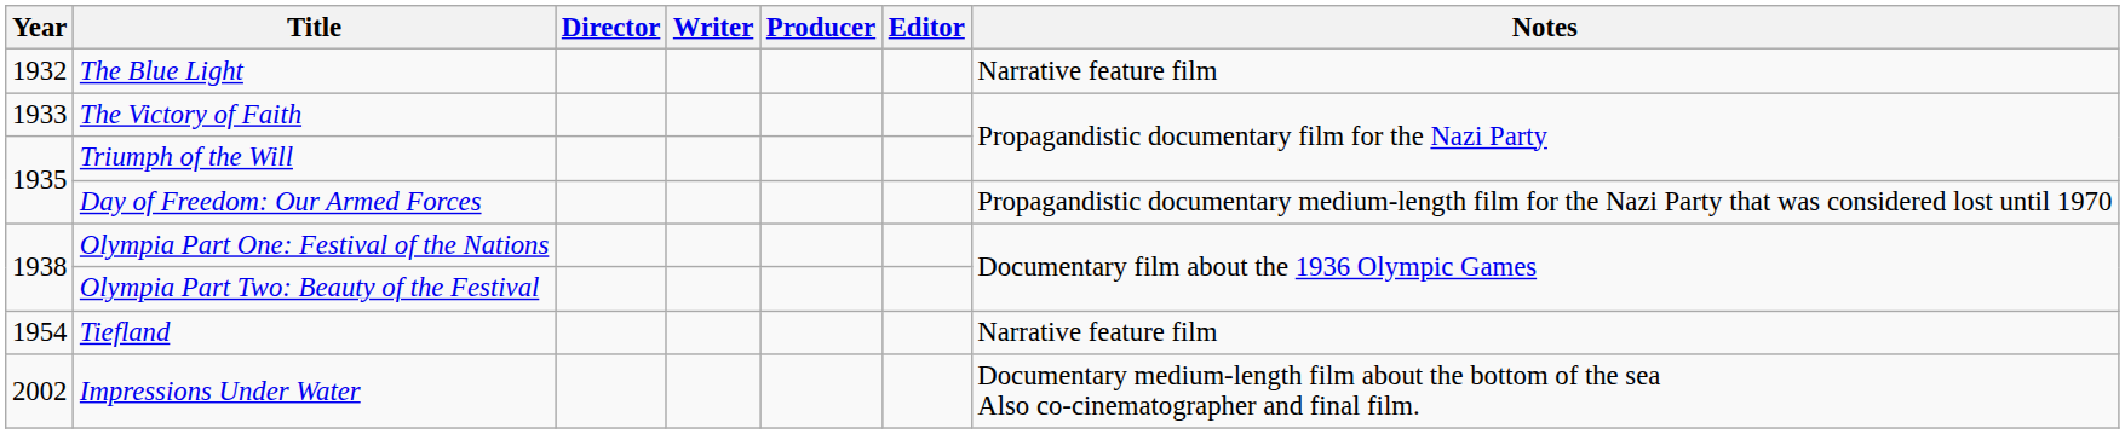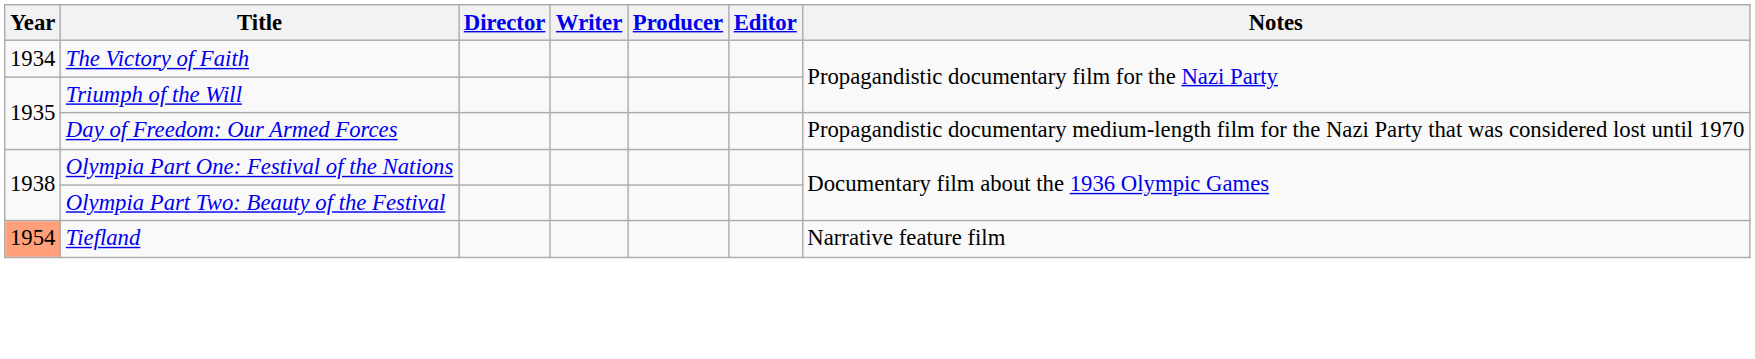- row: 1932 | The Blue Light | Narrative feature film
The Victory of Faith | Year: 1933 -> 1934
Tiefland | Year: no background -> lightsalmon background
- row: 2002 | Impressions Under Water | Documentary medium-length film about the bottom of the sea Also co-cinematographer and final film.
